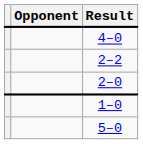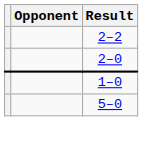- row: 4–0
